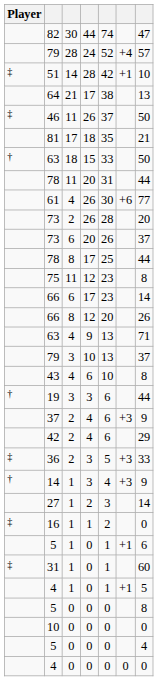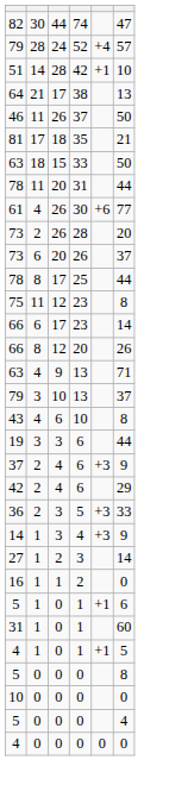- column: Player | ‡ | ‡ | † | † | ‡ | † | ‡ | ‡
